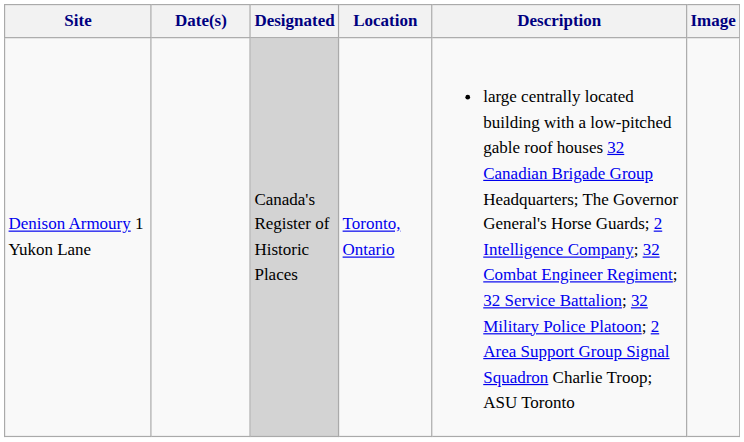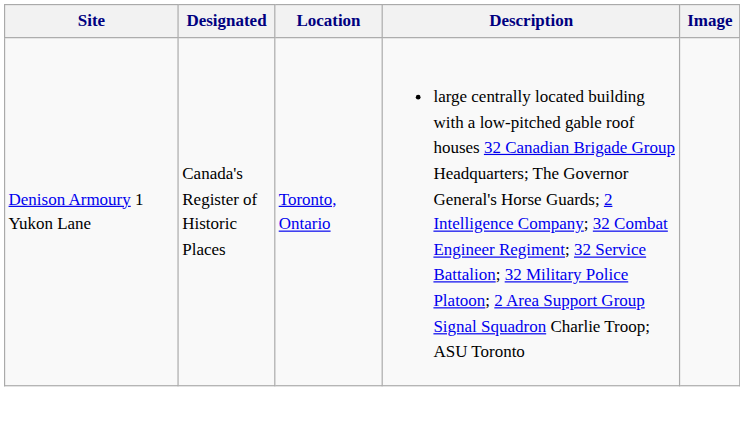- column: Date(s)
Denison Armoury 1 Yukon Lane | Designated: lightgrey background -> no background
